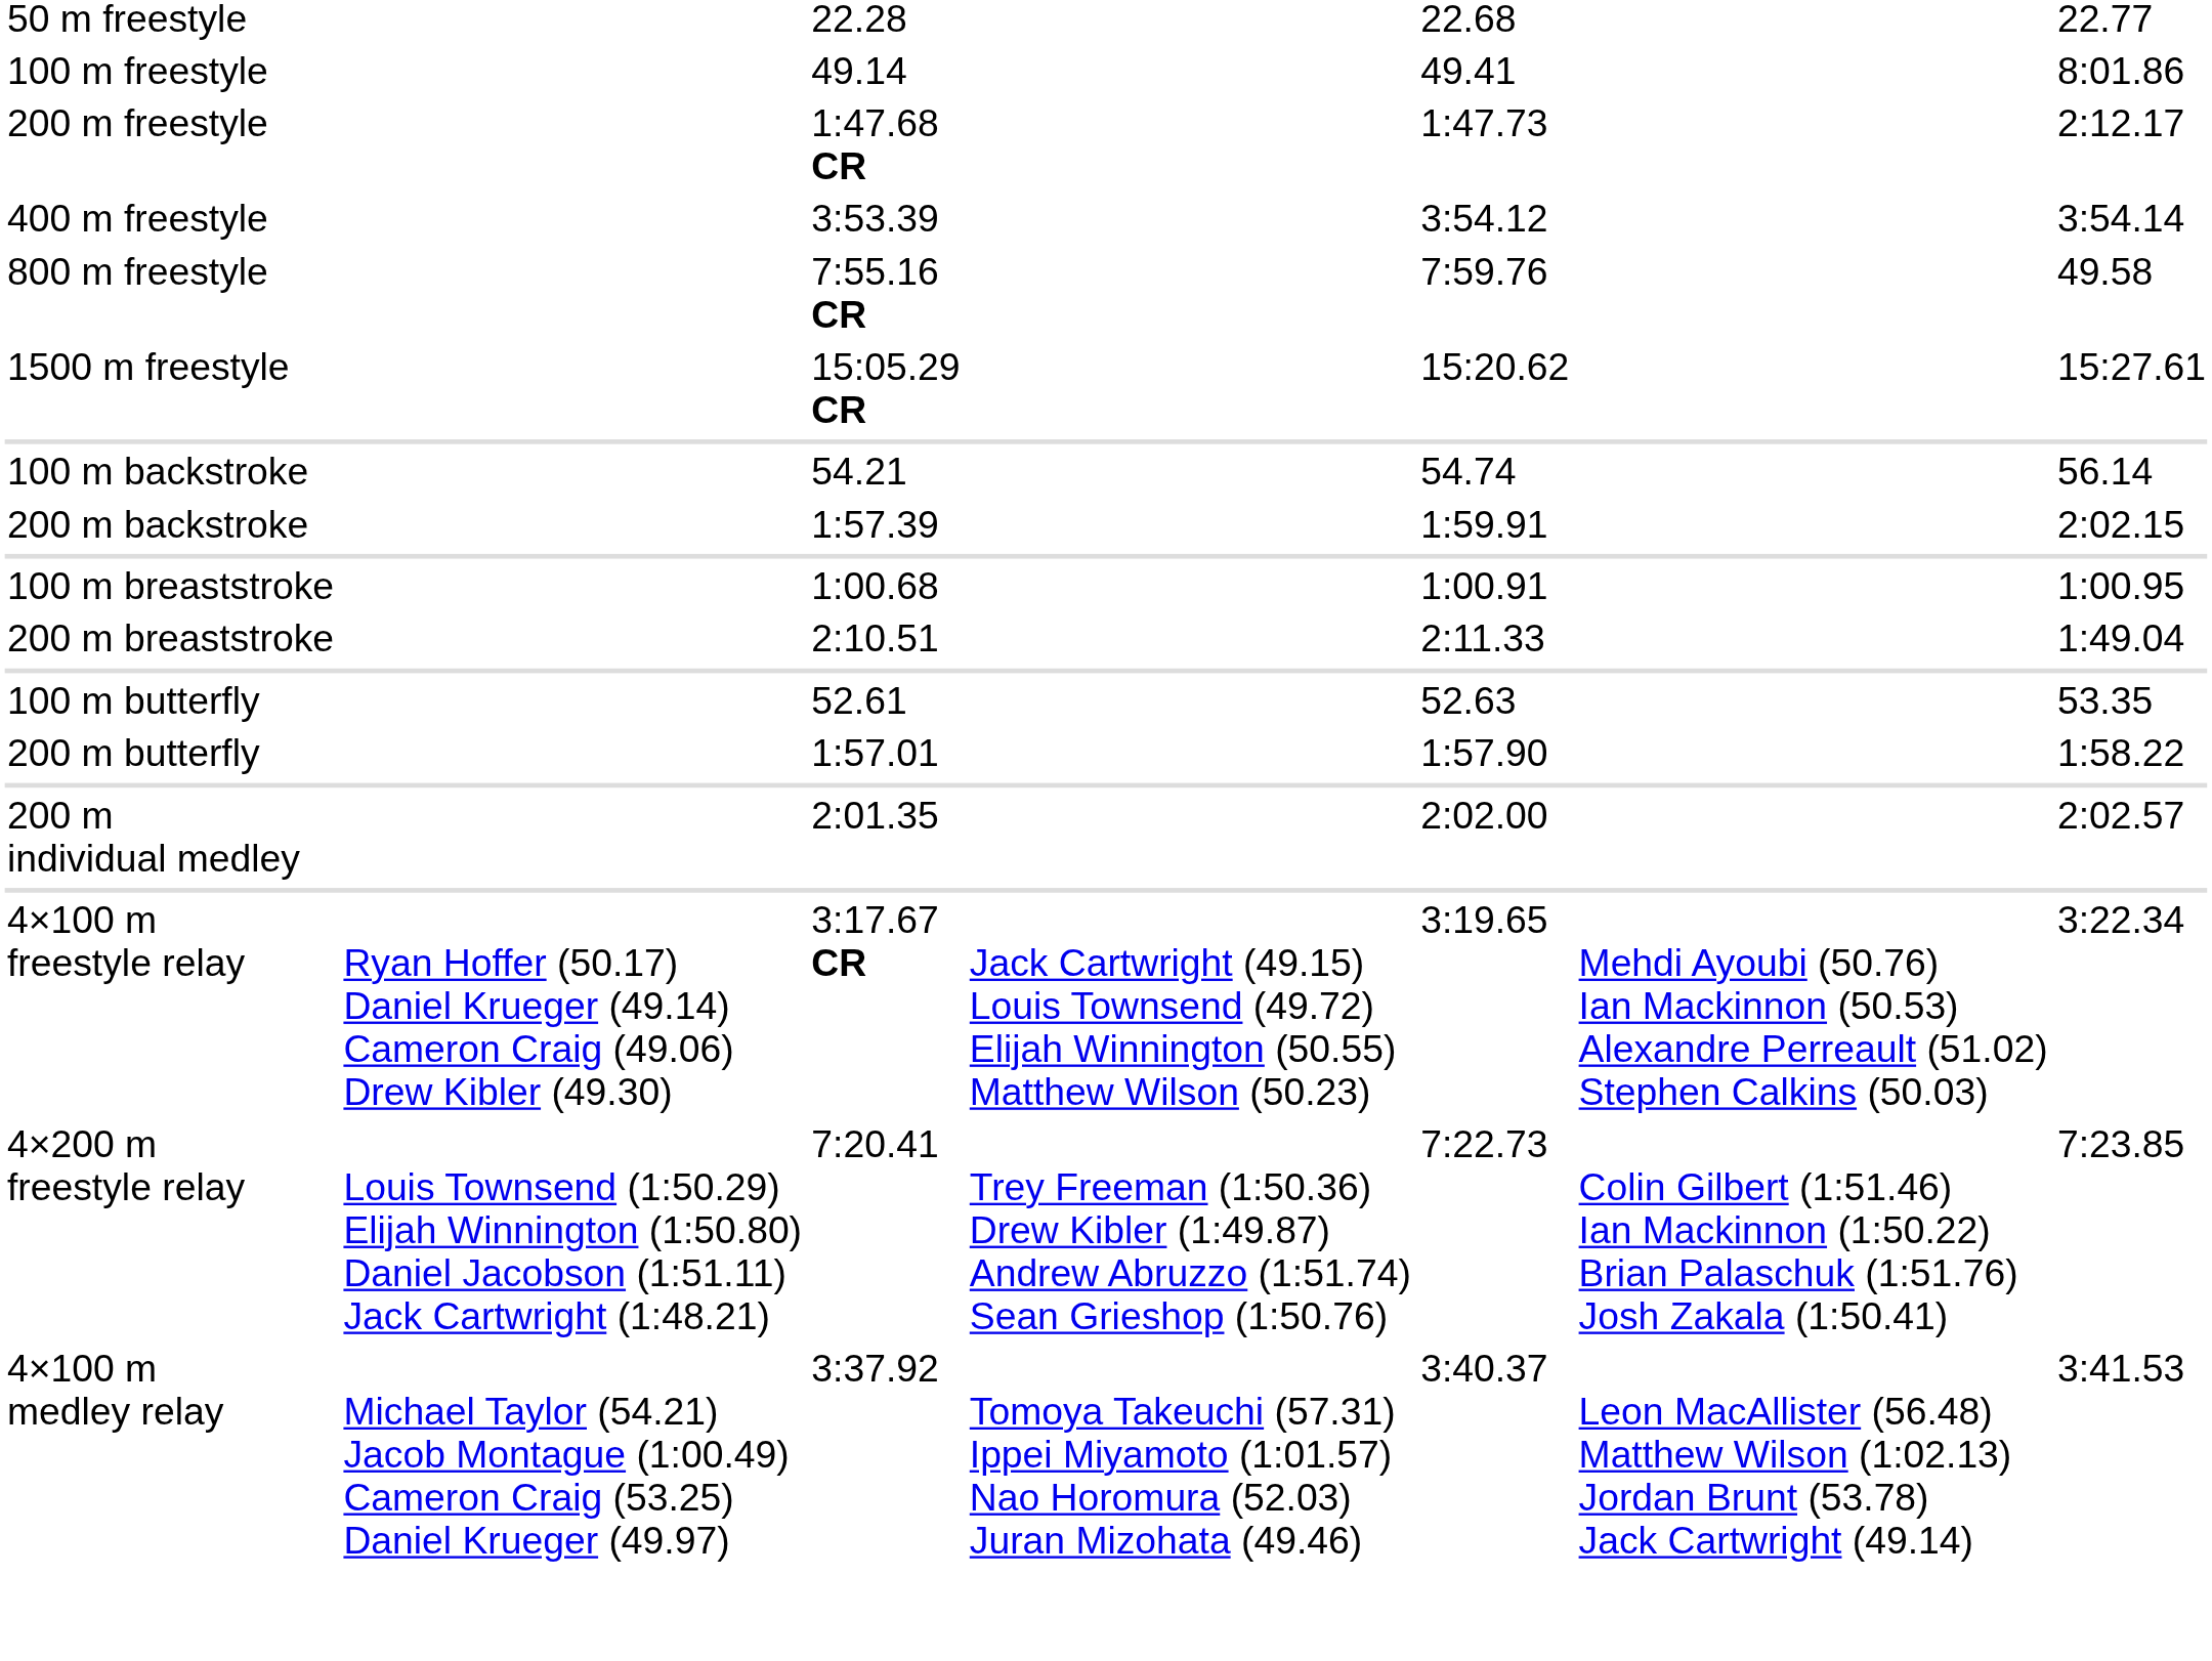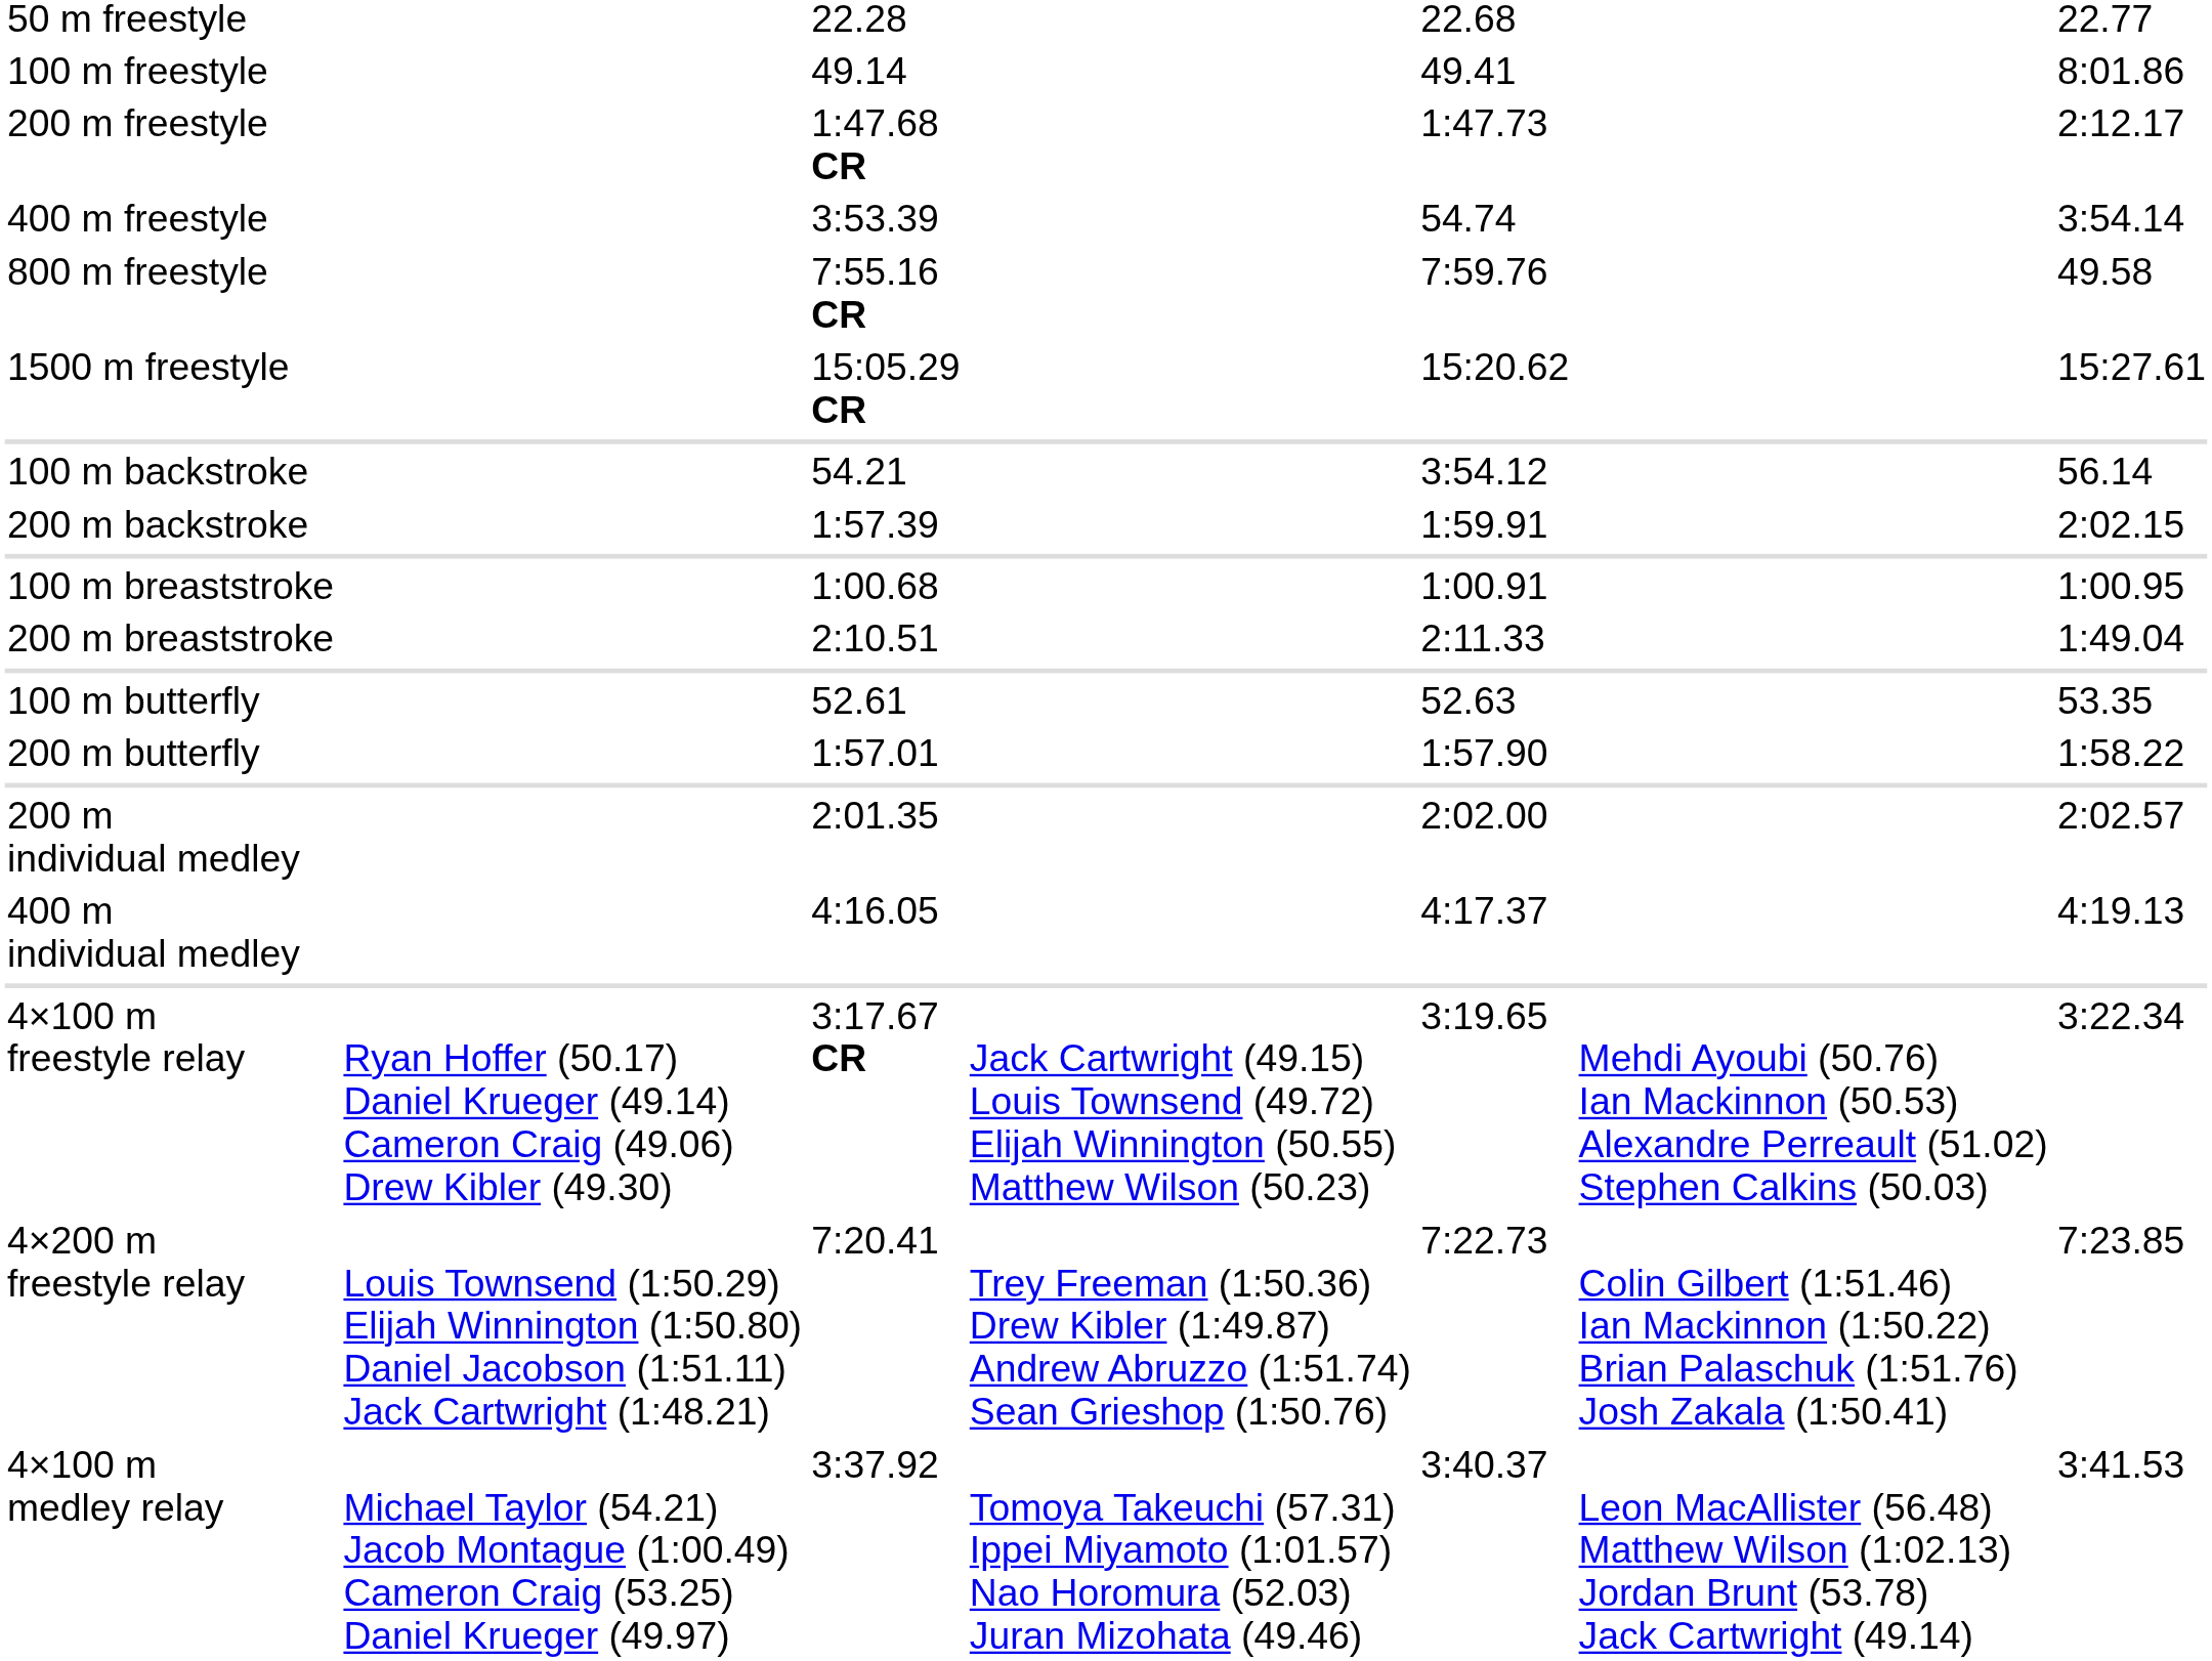400 m freestyle | column 5: 3:54.12 -> 54.74
100 m backstroke | column 5: 54.74 -> 3:54.12
+ row: 400 m individual medley | 4:16.05 | 4:17.37 | 4:19.13
